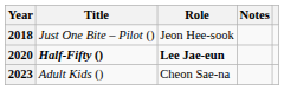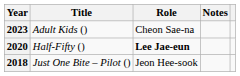rows swapped: 2018 <-> 2023
2020 | Title: bold -> normal
